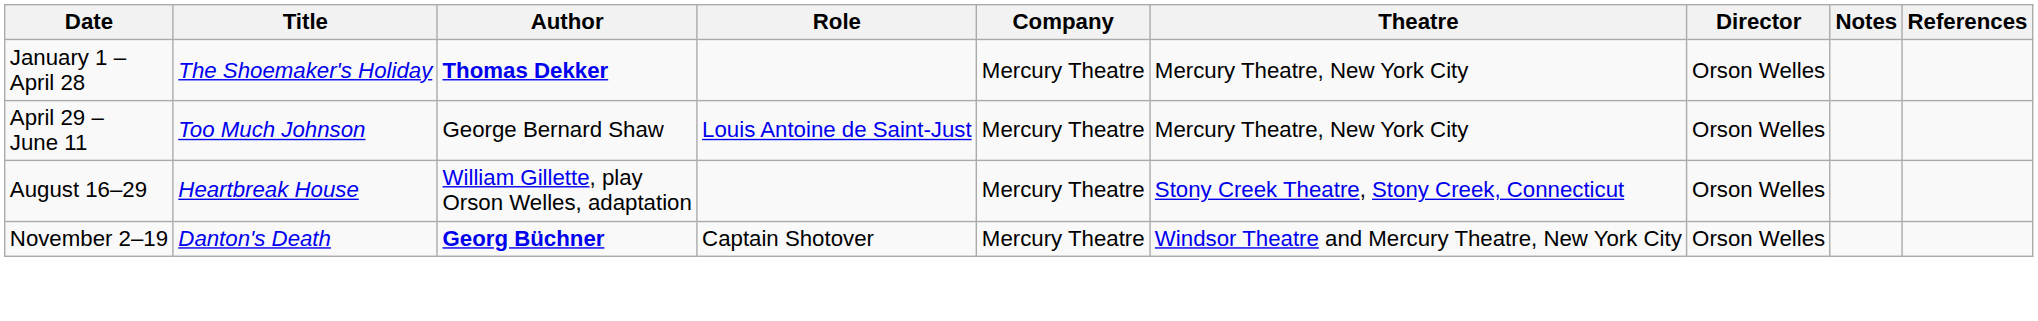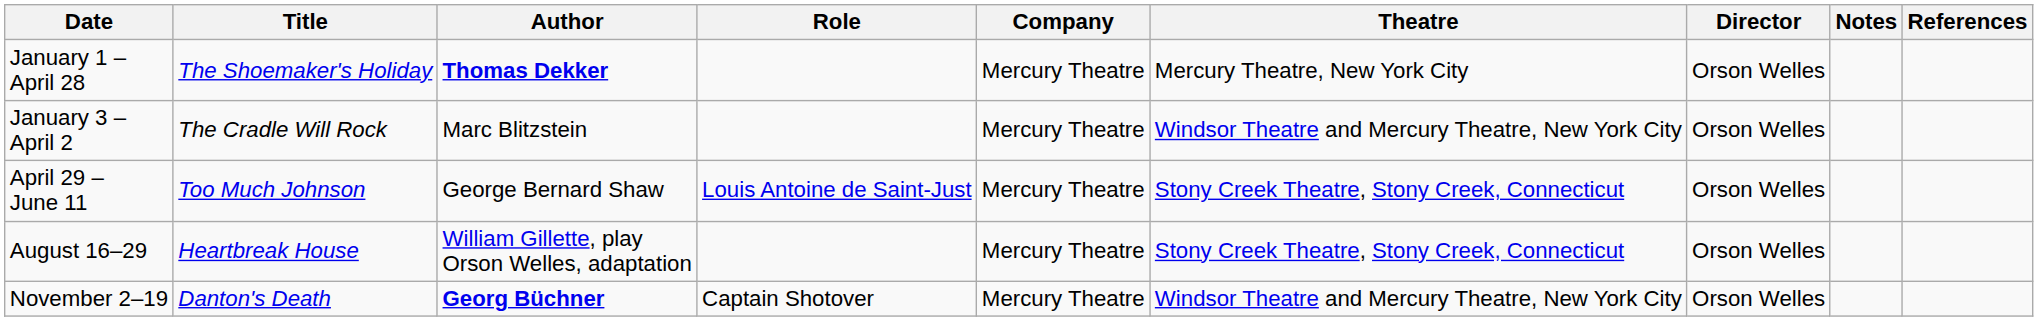+ row: January 3 – April 2 | The Cradle Will Rock | Marc Blitzstein | Mercury Theatre | Windsor Theatre and Mercury Theatre, New York City | Orson Welles
April 29 – June 11 | Theatre: Mercury Theatre, New York City -> Stony Creek Theatre, Stony Creek, Connecticut
